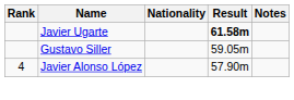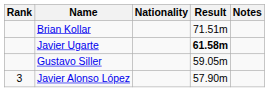+ row: Brian Kollar | 71.51m
Javier Alonso López | Rank: 4 -> 3
